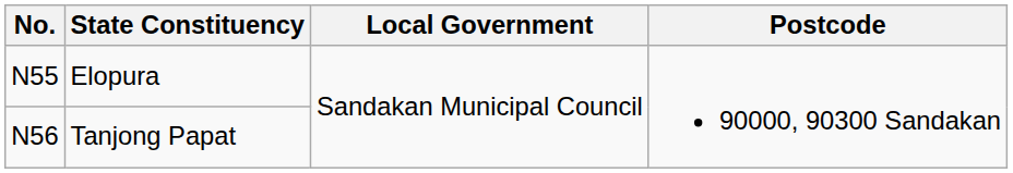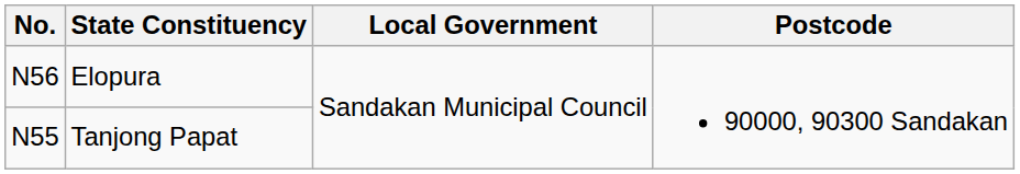Elopura | No.: N55 -> N56
Tanjong Papat | No.: N56 -> N55
